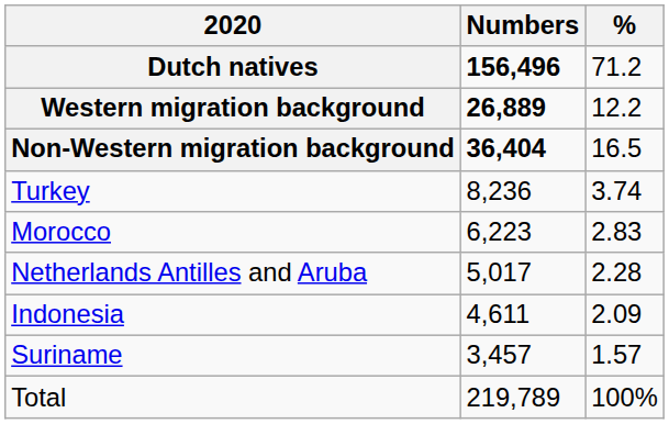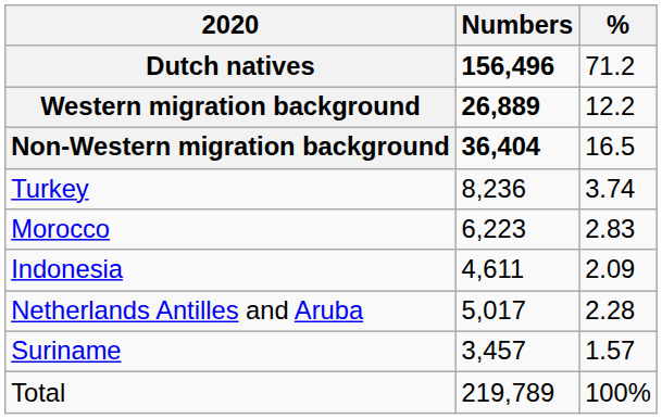rows swapped: Netherlands Antilles and Aruba <-> Indonesia
